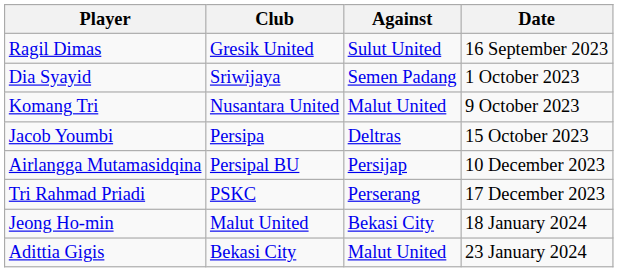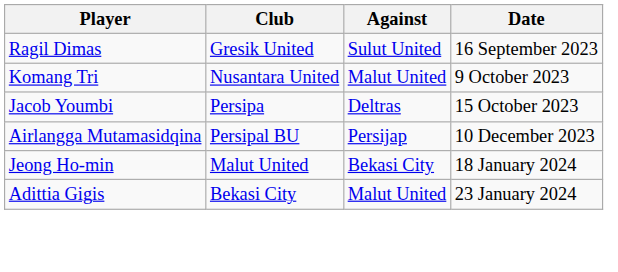- row: Dia Syayid | Sriwijaya | Semen Padang | 1 October 2023
- row: Tri Rahmad Priadi | PSKC | Perserang | 17 December 2023
